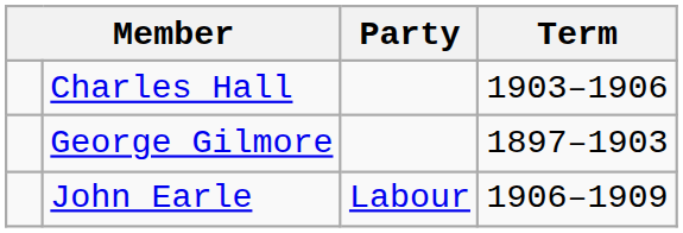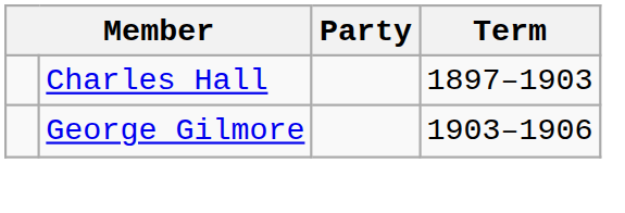Charles Hall | Term: 1903–1906 -> 1897–1903
George Gilmore | Term: 1897–1903 -> 1903–1906
- row: John Earle | Labour | 1906–1909
